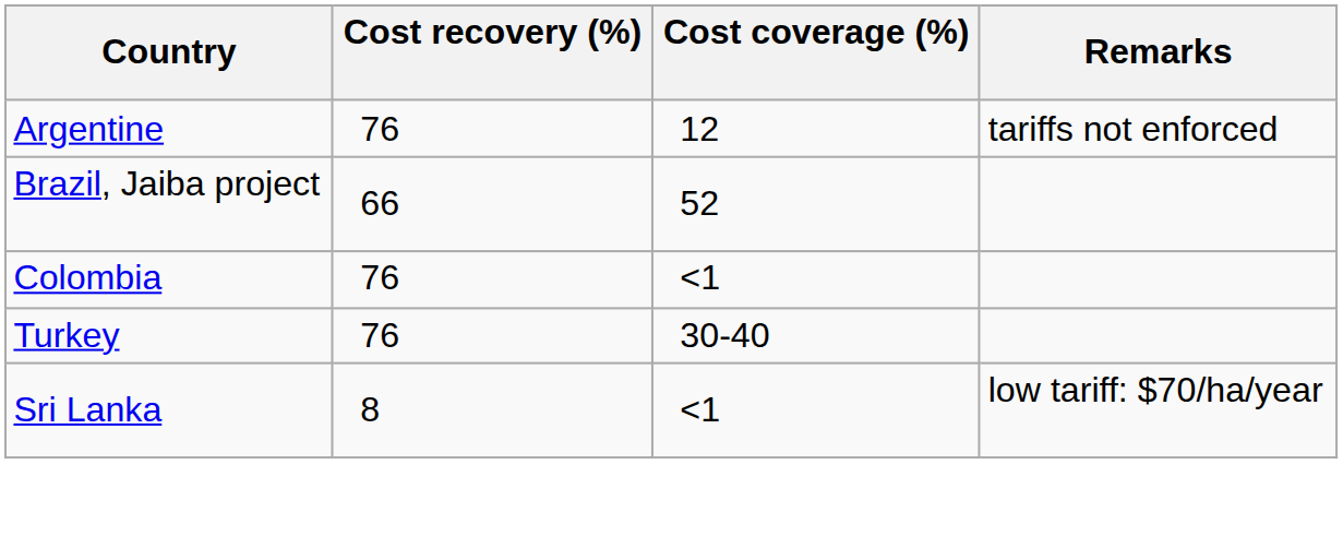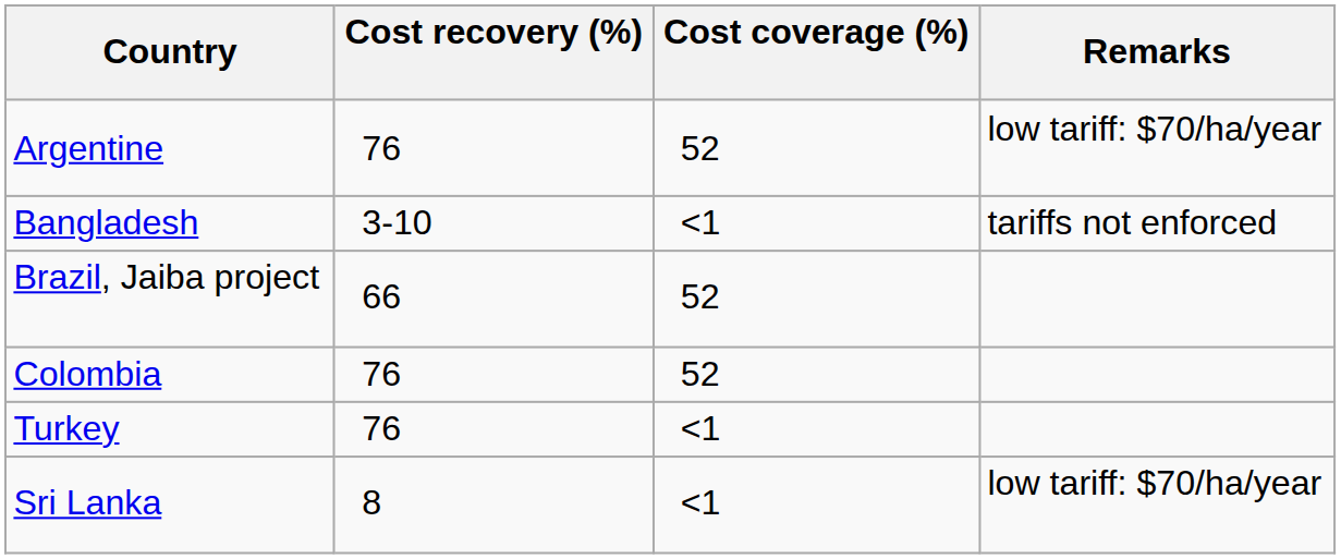Argentine | Cost coverage (%): 12 -> 52
Argentine | Remarks: tariffs not enforced -> low tariff: $70/ha/year
+ row: Bangladesh | 3-10 | <1 | tariffs not enforced
Colombia | Cost coverage (%): <1 -> 52
Turkey | Cost coverage (%): 30-40 -> <1
